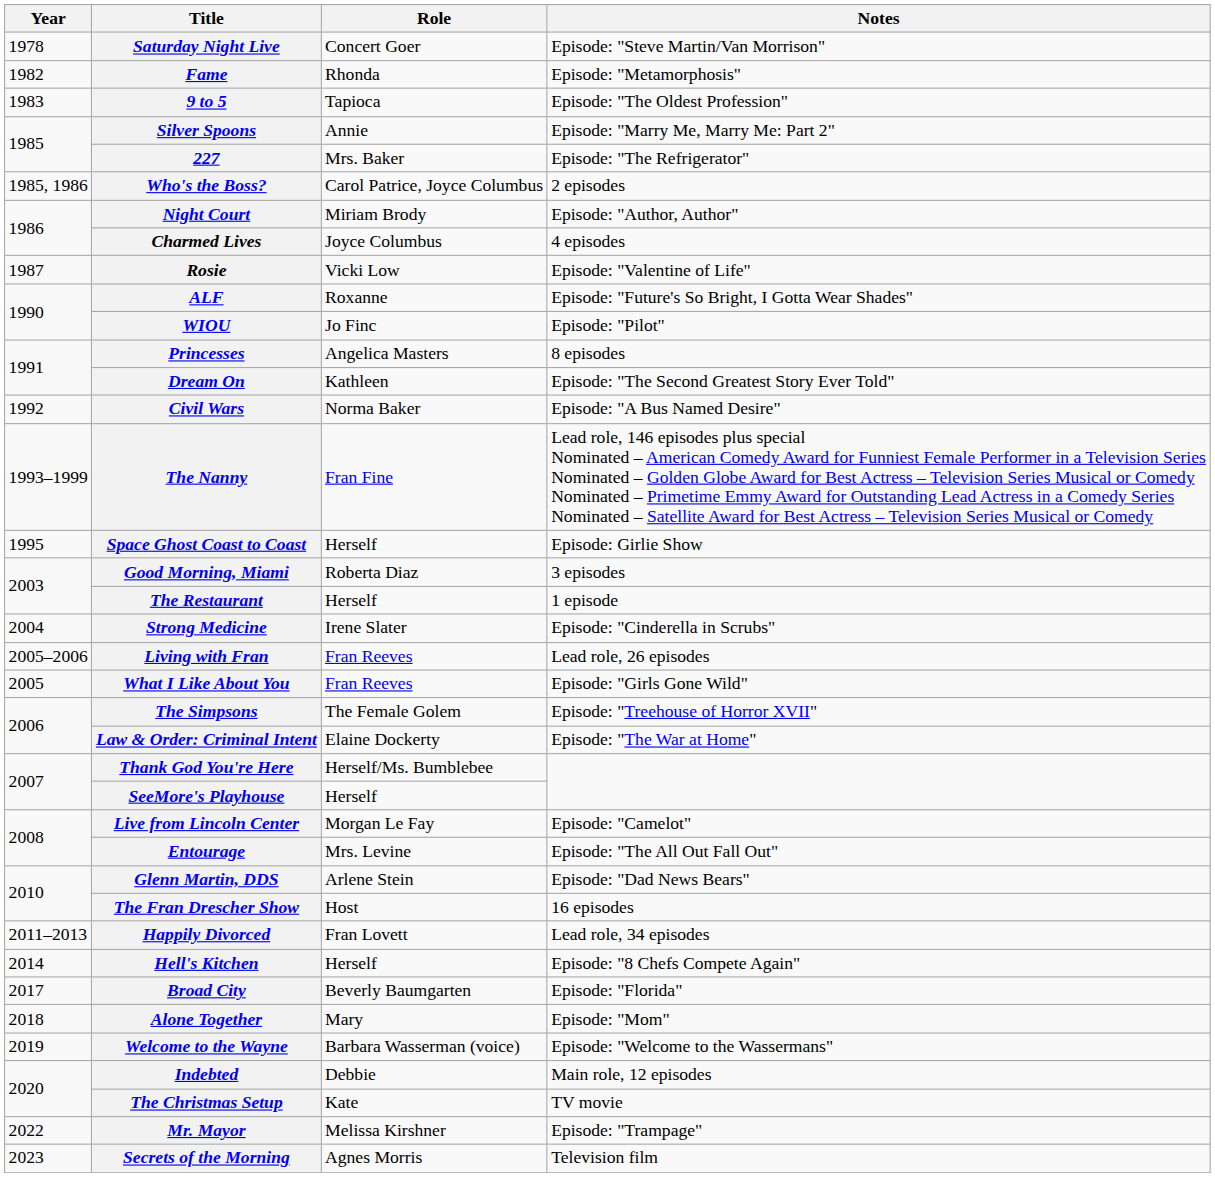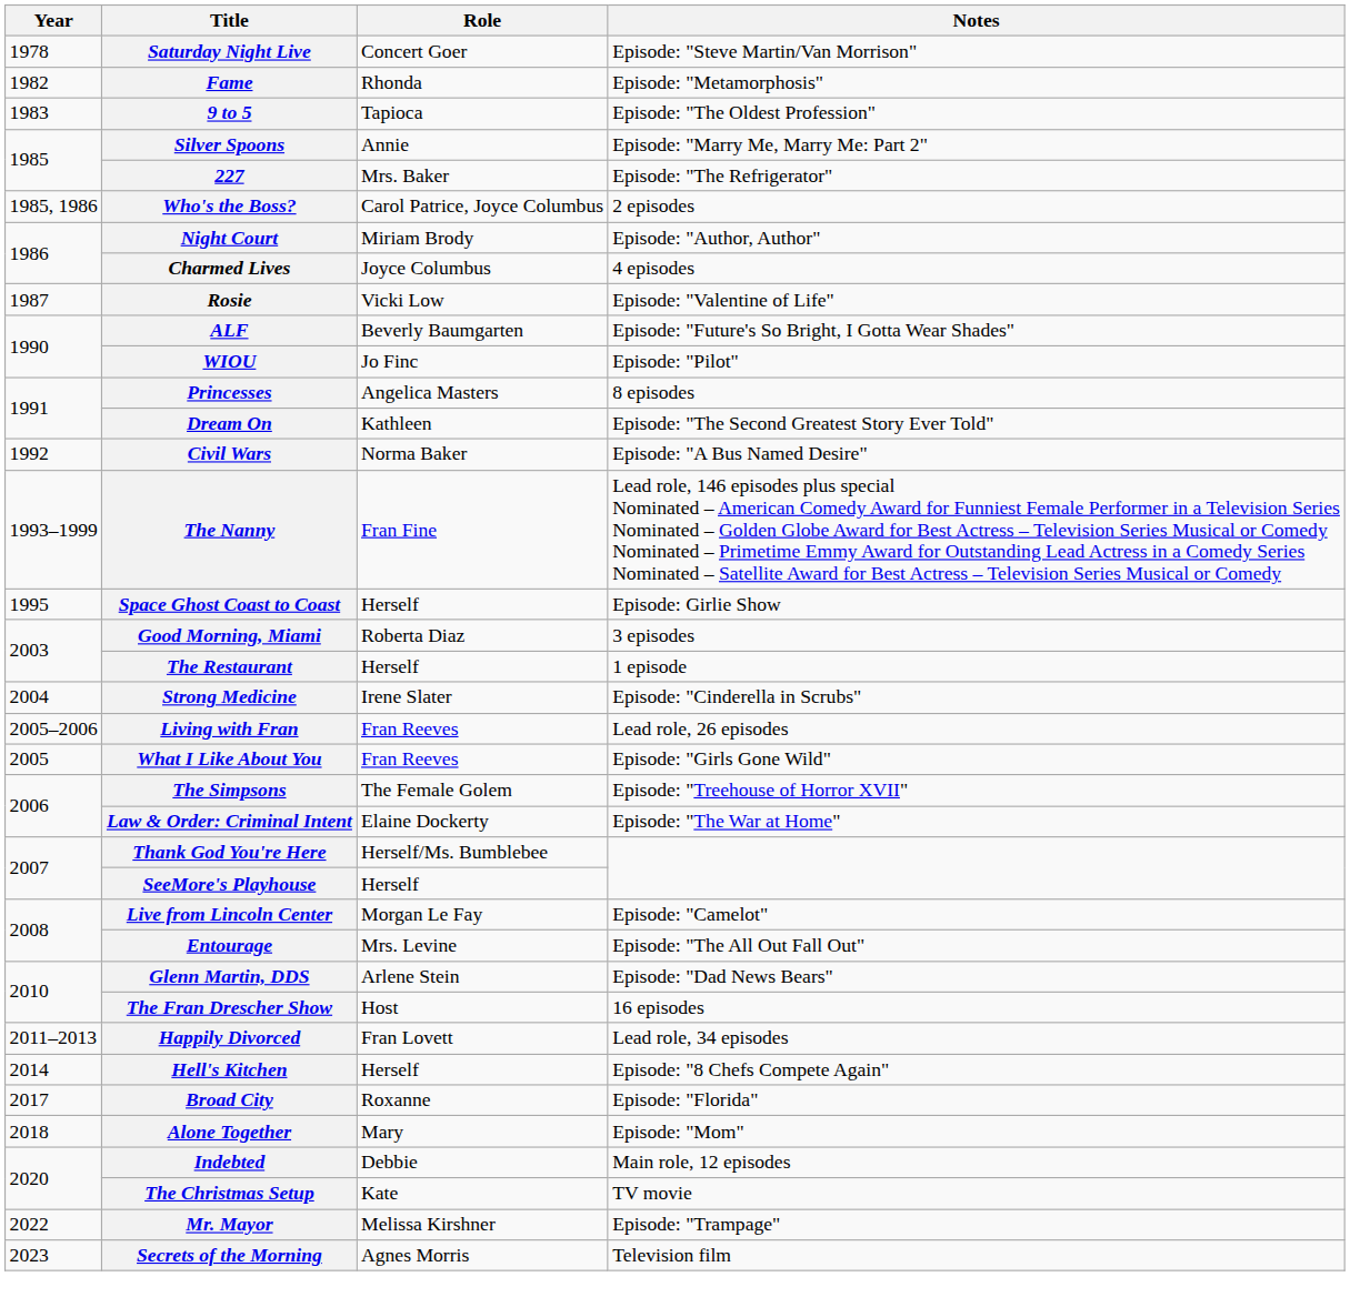ALF | Role: Roxanne -> Beverly Baumgarten
Broad City | Role: Beverly Baumgarten -> Roxanne
- row: 2019 | Welcome to the Wayne | Barbara Wasserman (voice) | Episode: "Welcome to the Wassermans"
